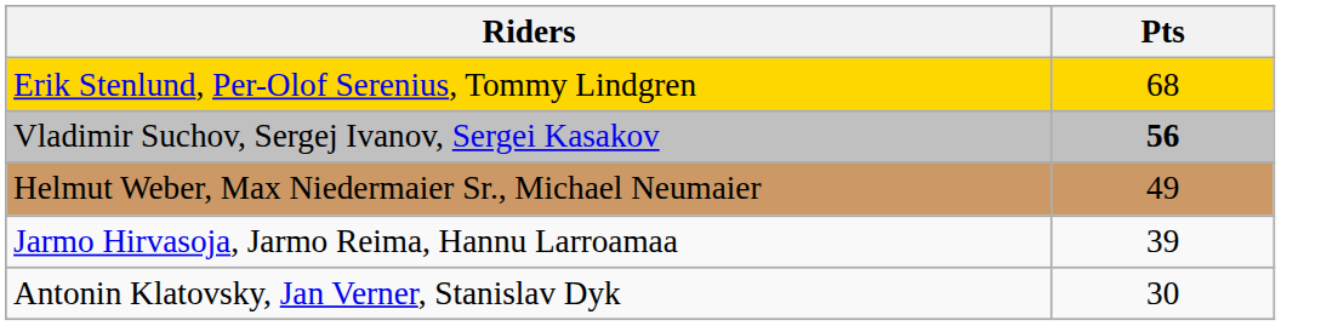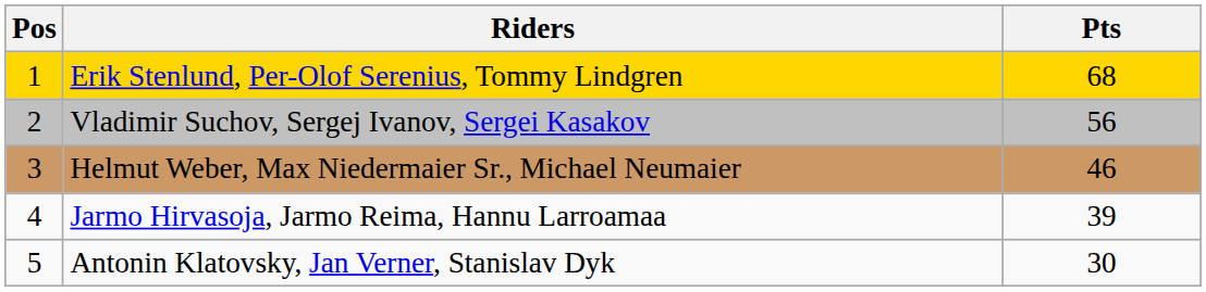+ column: Pos | 1 | 2 | 3 | 4 | 5
Vladimir Suchov, Sergej Ivanov, Sergei Kasakov | Pts: bold -> normal
Helmut Weber, Max Niedermaier Sr., Michael Neumaier | Pts: 49 -> 46
